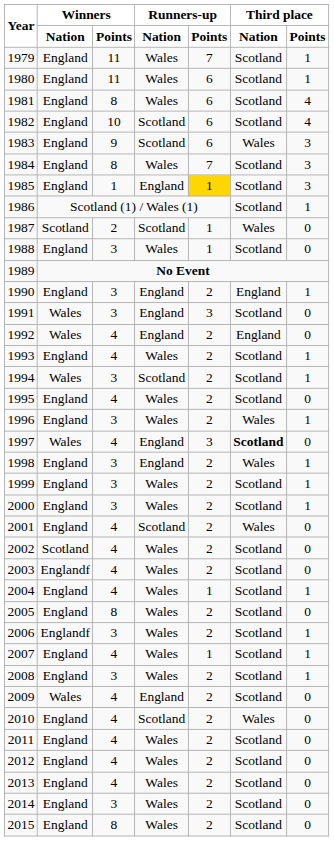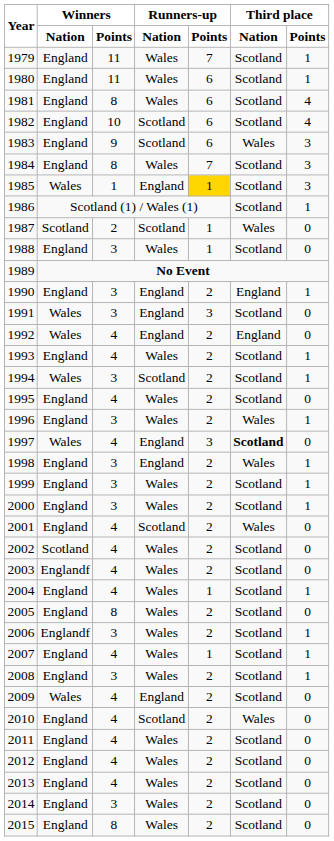1985 | Winners / Nation: England -> Wales
